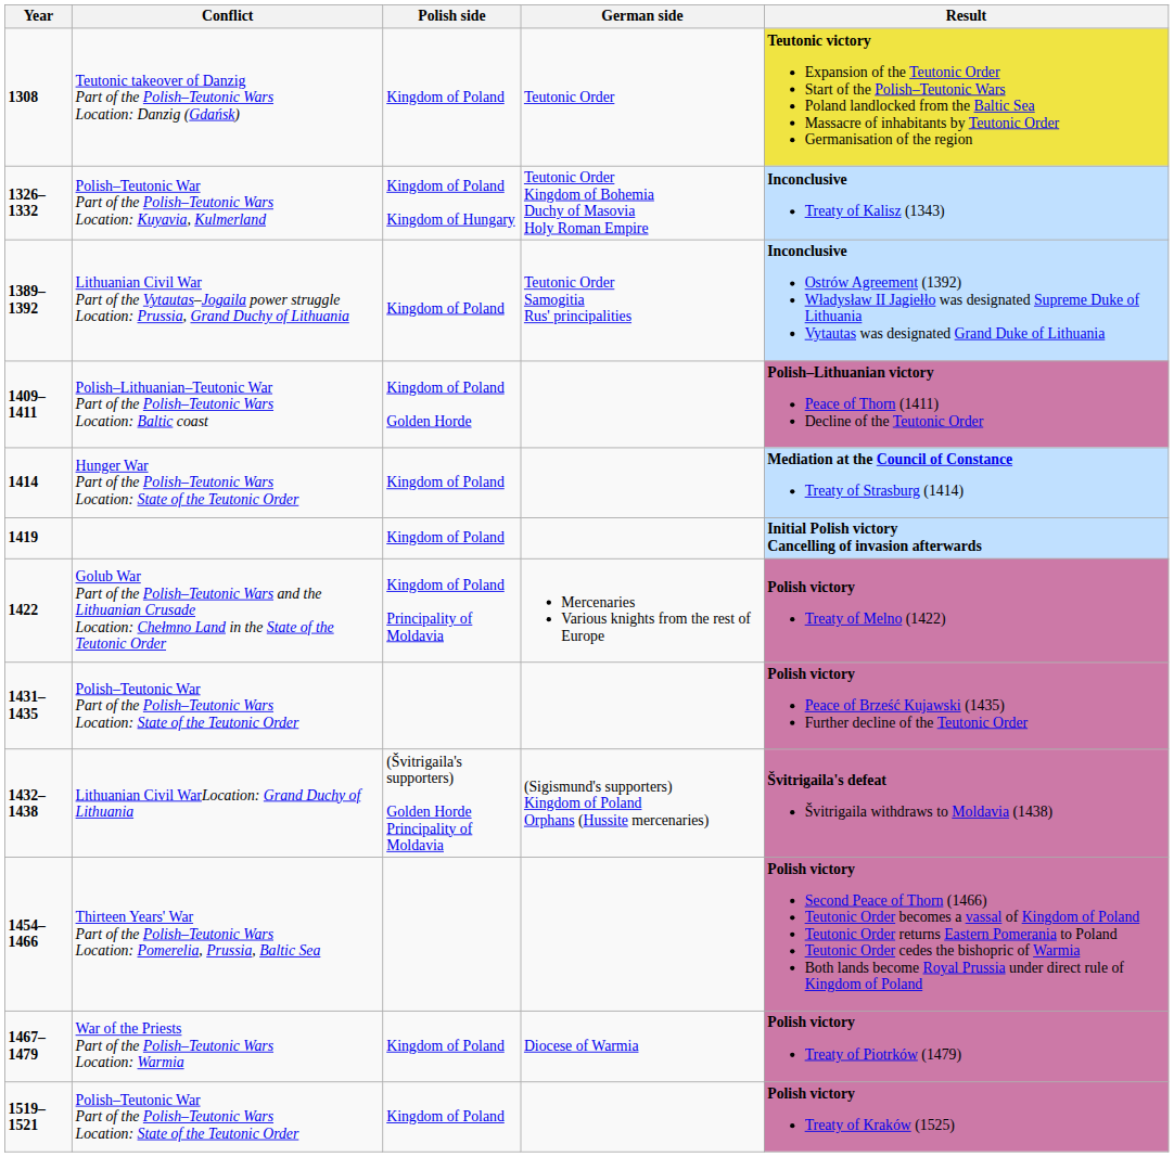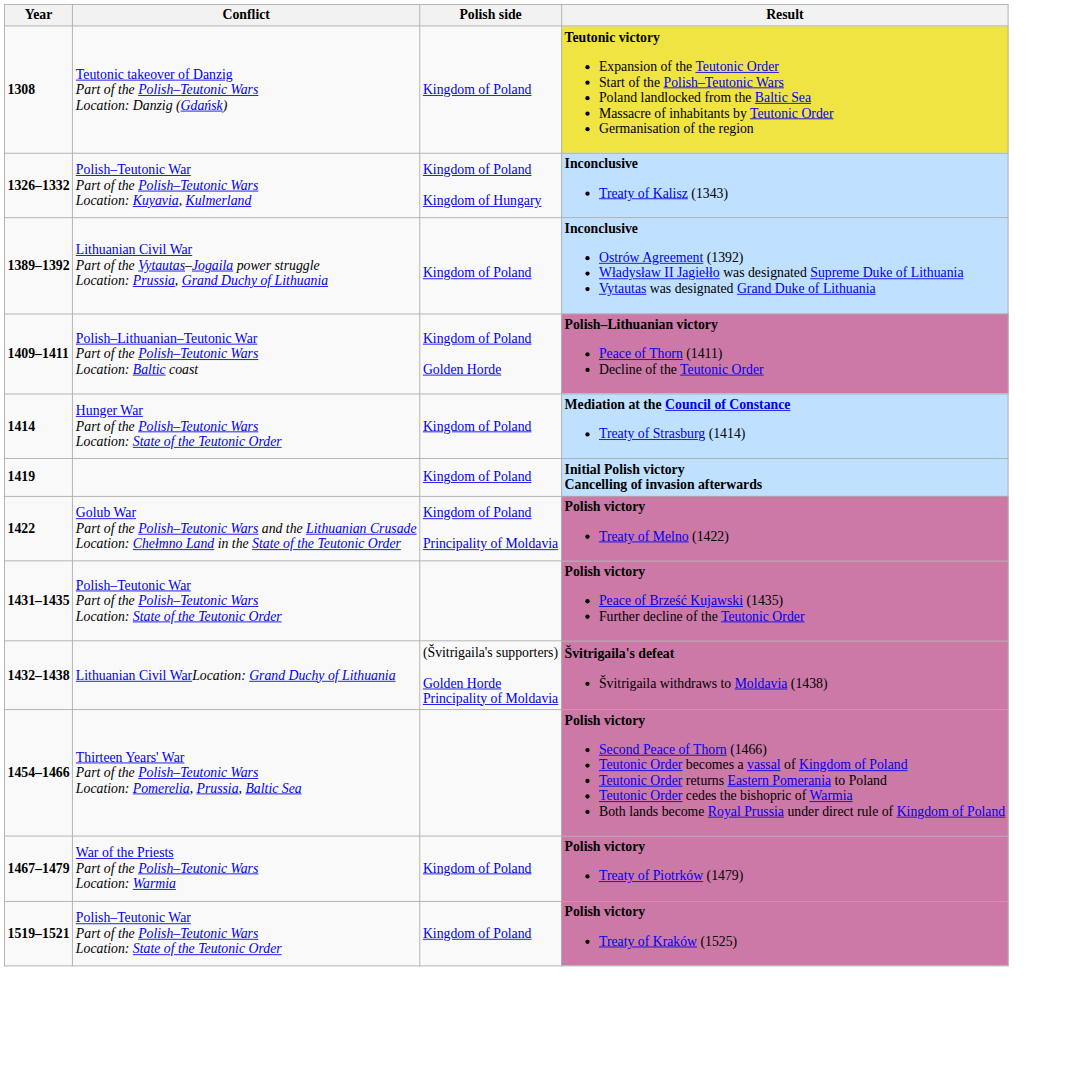- column: German side | Teutonic Order | Teutonic Order Kingdom of Bohemia Duchy of Masovia Holy Roman Empire | Teutonic Order Samogitia Rus' principalities | Mercenaries Various knights from the rest of Europe | (Sigismund's supporters) Kingdom of Poland Orphans (Hussite mercenaries) | Diocese of Warmia
